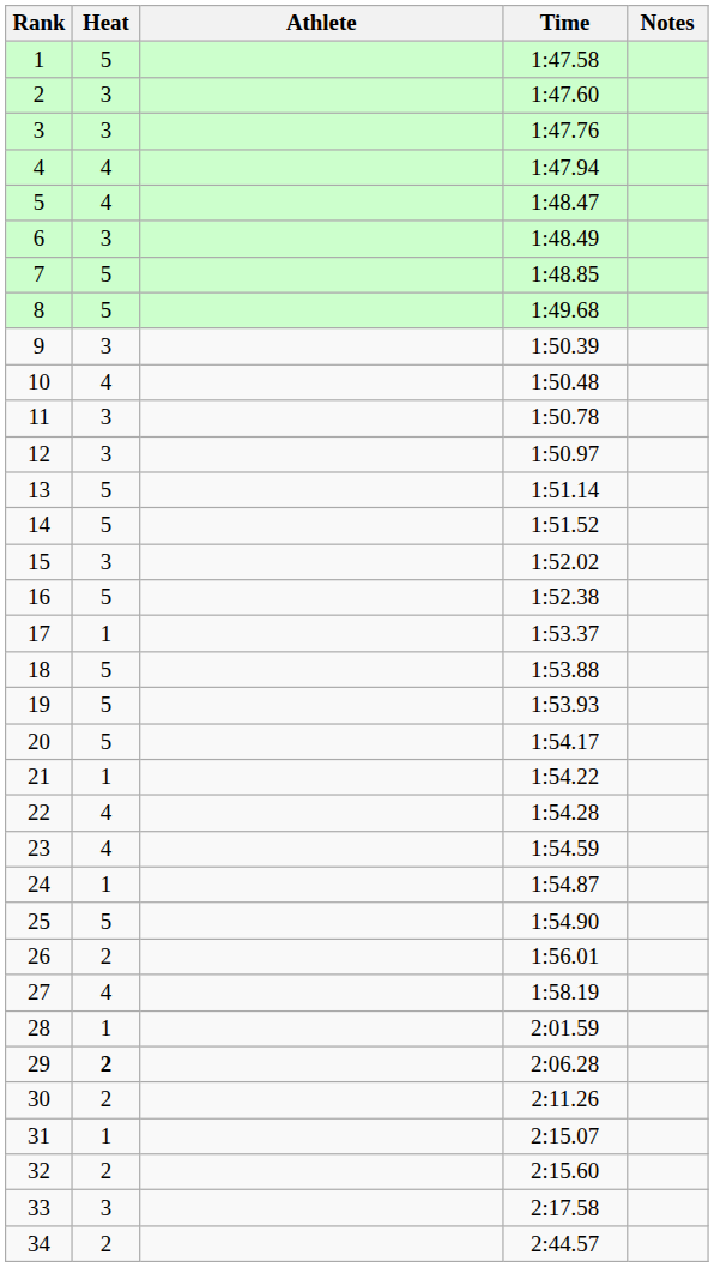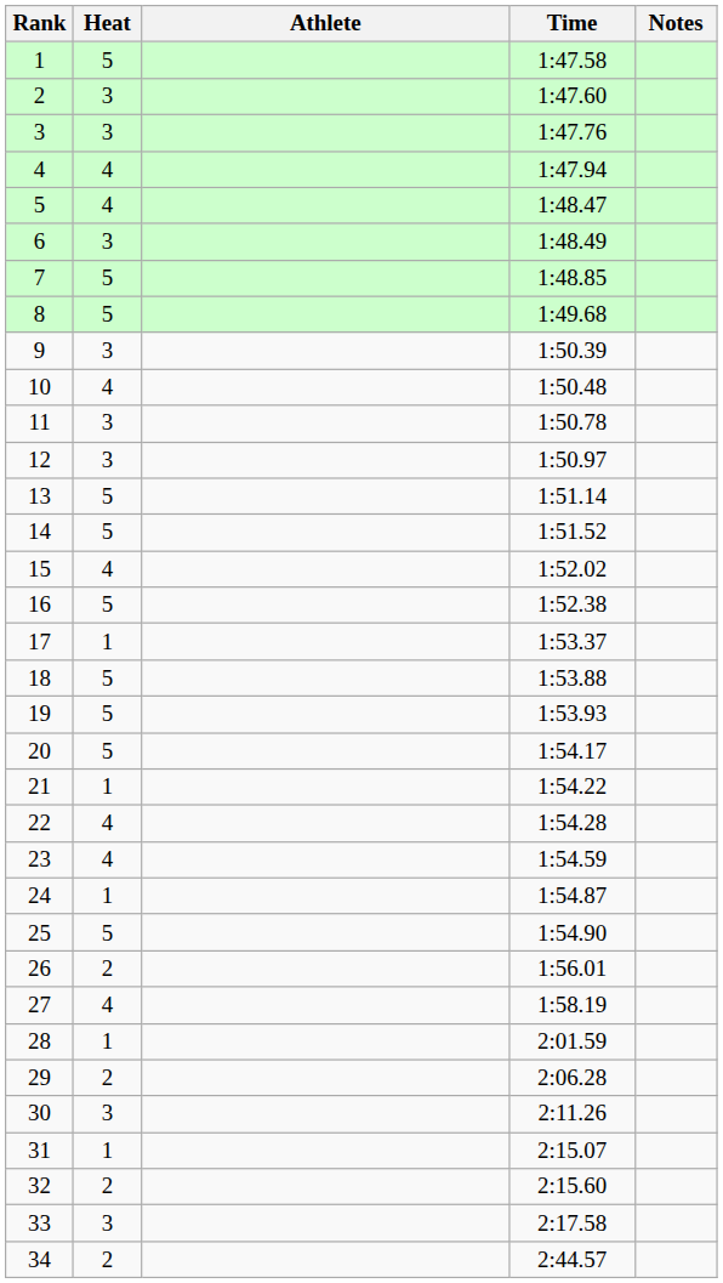15 | Heat: 3 -> 4
29 | Heat: bold -> normal
30 | Heat: 2 -> 3
